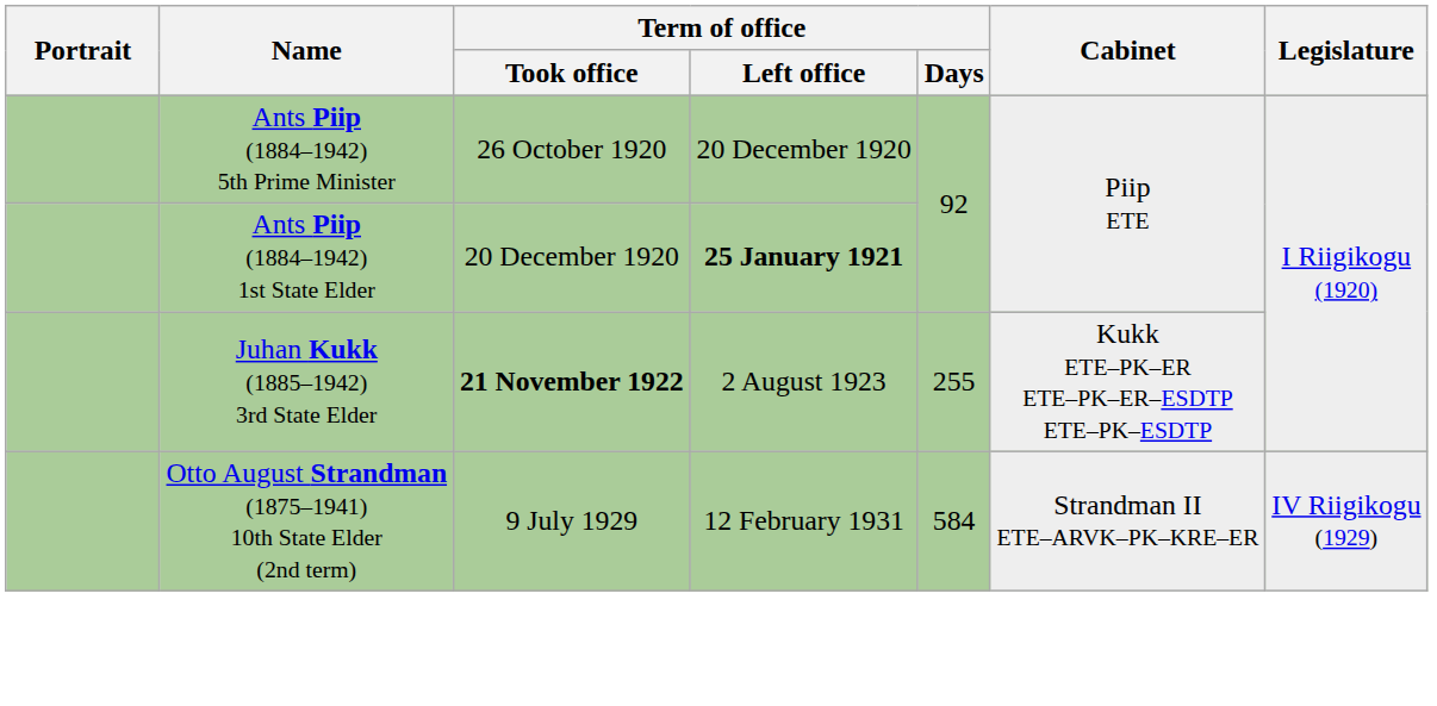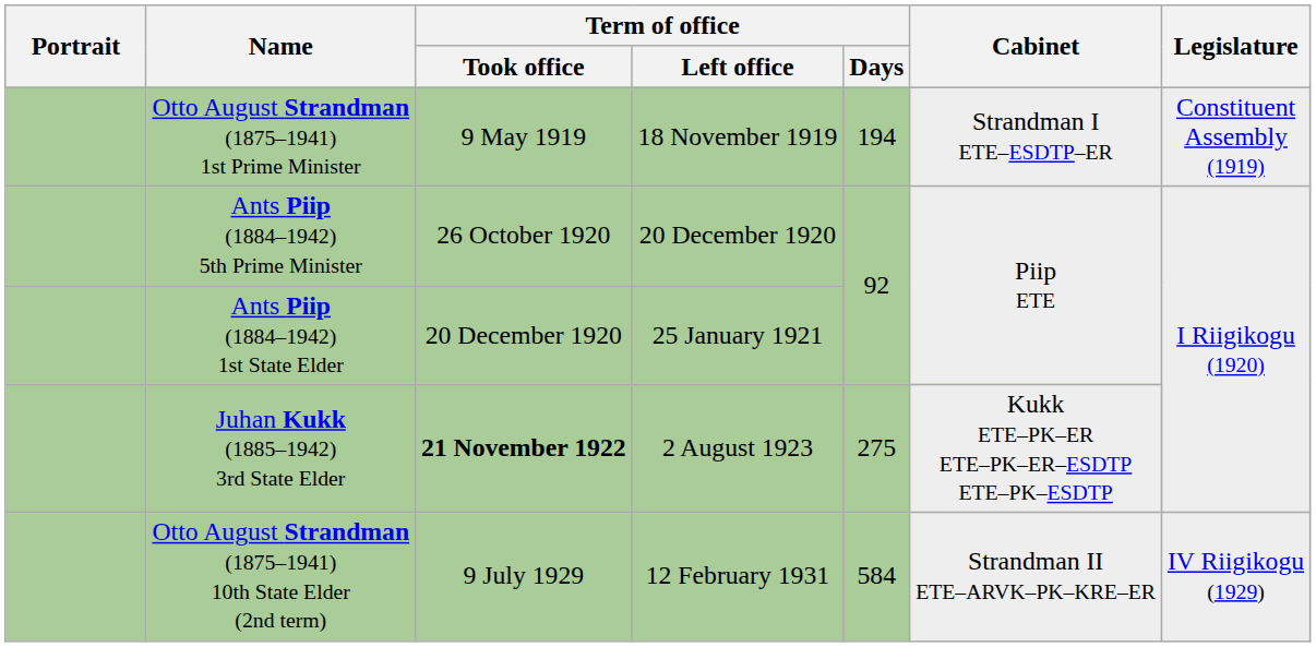+ row: Otto August Strandman (1875–1941) 1st Prime Minister | 9 May 1919 | 18 November 1919 | 194 | Strandman I ETE–ESDTP–ER | Constituent Assembly (1919)
Ants Piip (1884–1942) 1st State Elder | Term of office / Left office: bold -> normal
Juhan Kukk (1885–1942) 3rd State Elder | Term of office / Days: 255 -> 275
